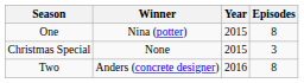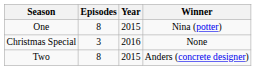columns swapped: Episodes <-> Winner
Christmas Special | Year: 2015 -> 2016
Two | Year: 2016 -> 2015
